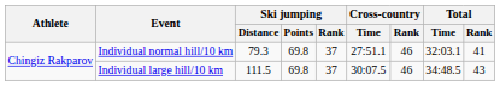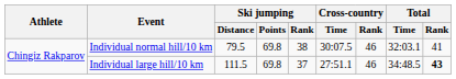Individual normal hill/10 km | Ski jumping / Distance: 79.3 -> 79.5
Individual normal hill/10 km | Ski jumping / Rank: 37 -> 38
Individual normal hill/10 km | Cross-country / Time: 27:51.1 -> 30:07.5
Individual large hill/10 km | Cross-country / Time: 30:07.5 -> 27:51.1
Individual large hill/10 km | Total / Rank: normal -> bold
